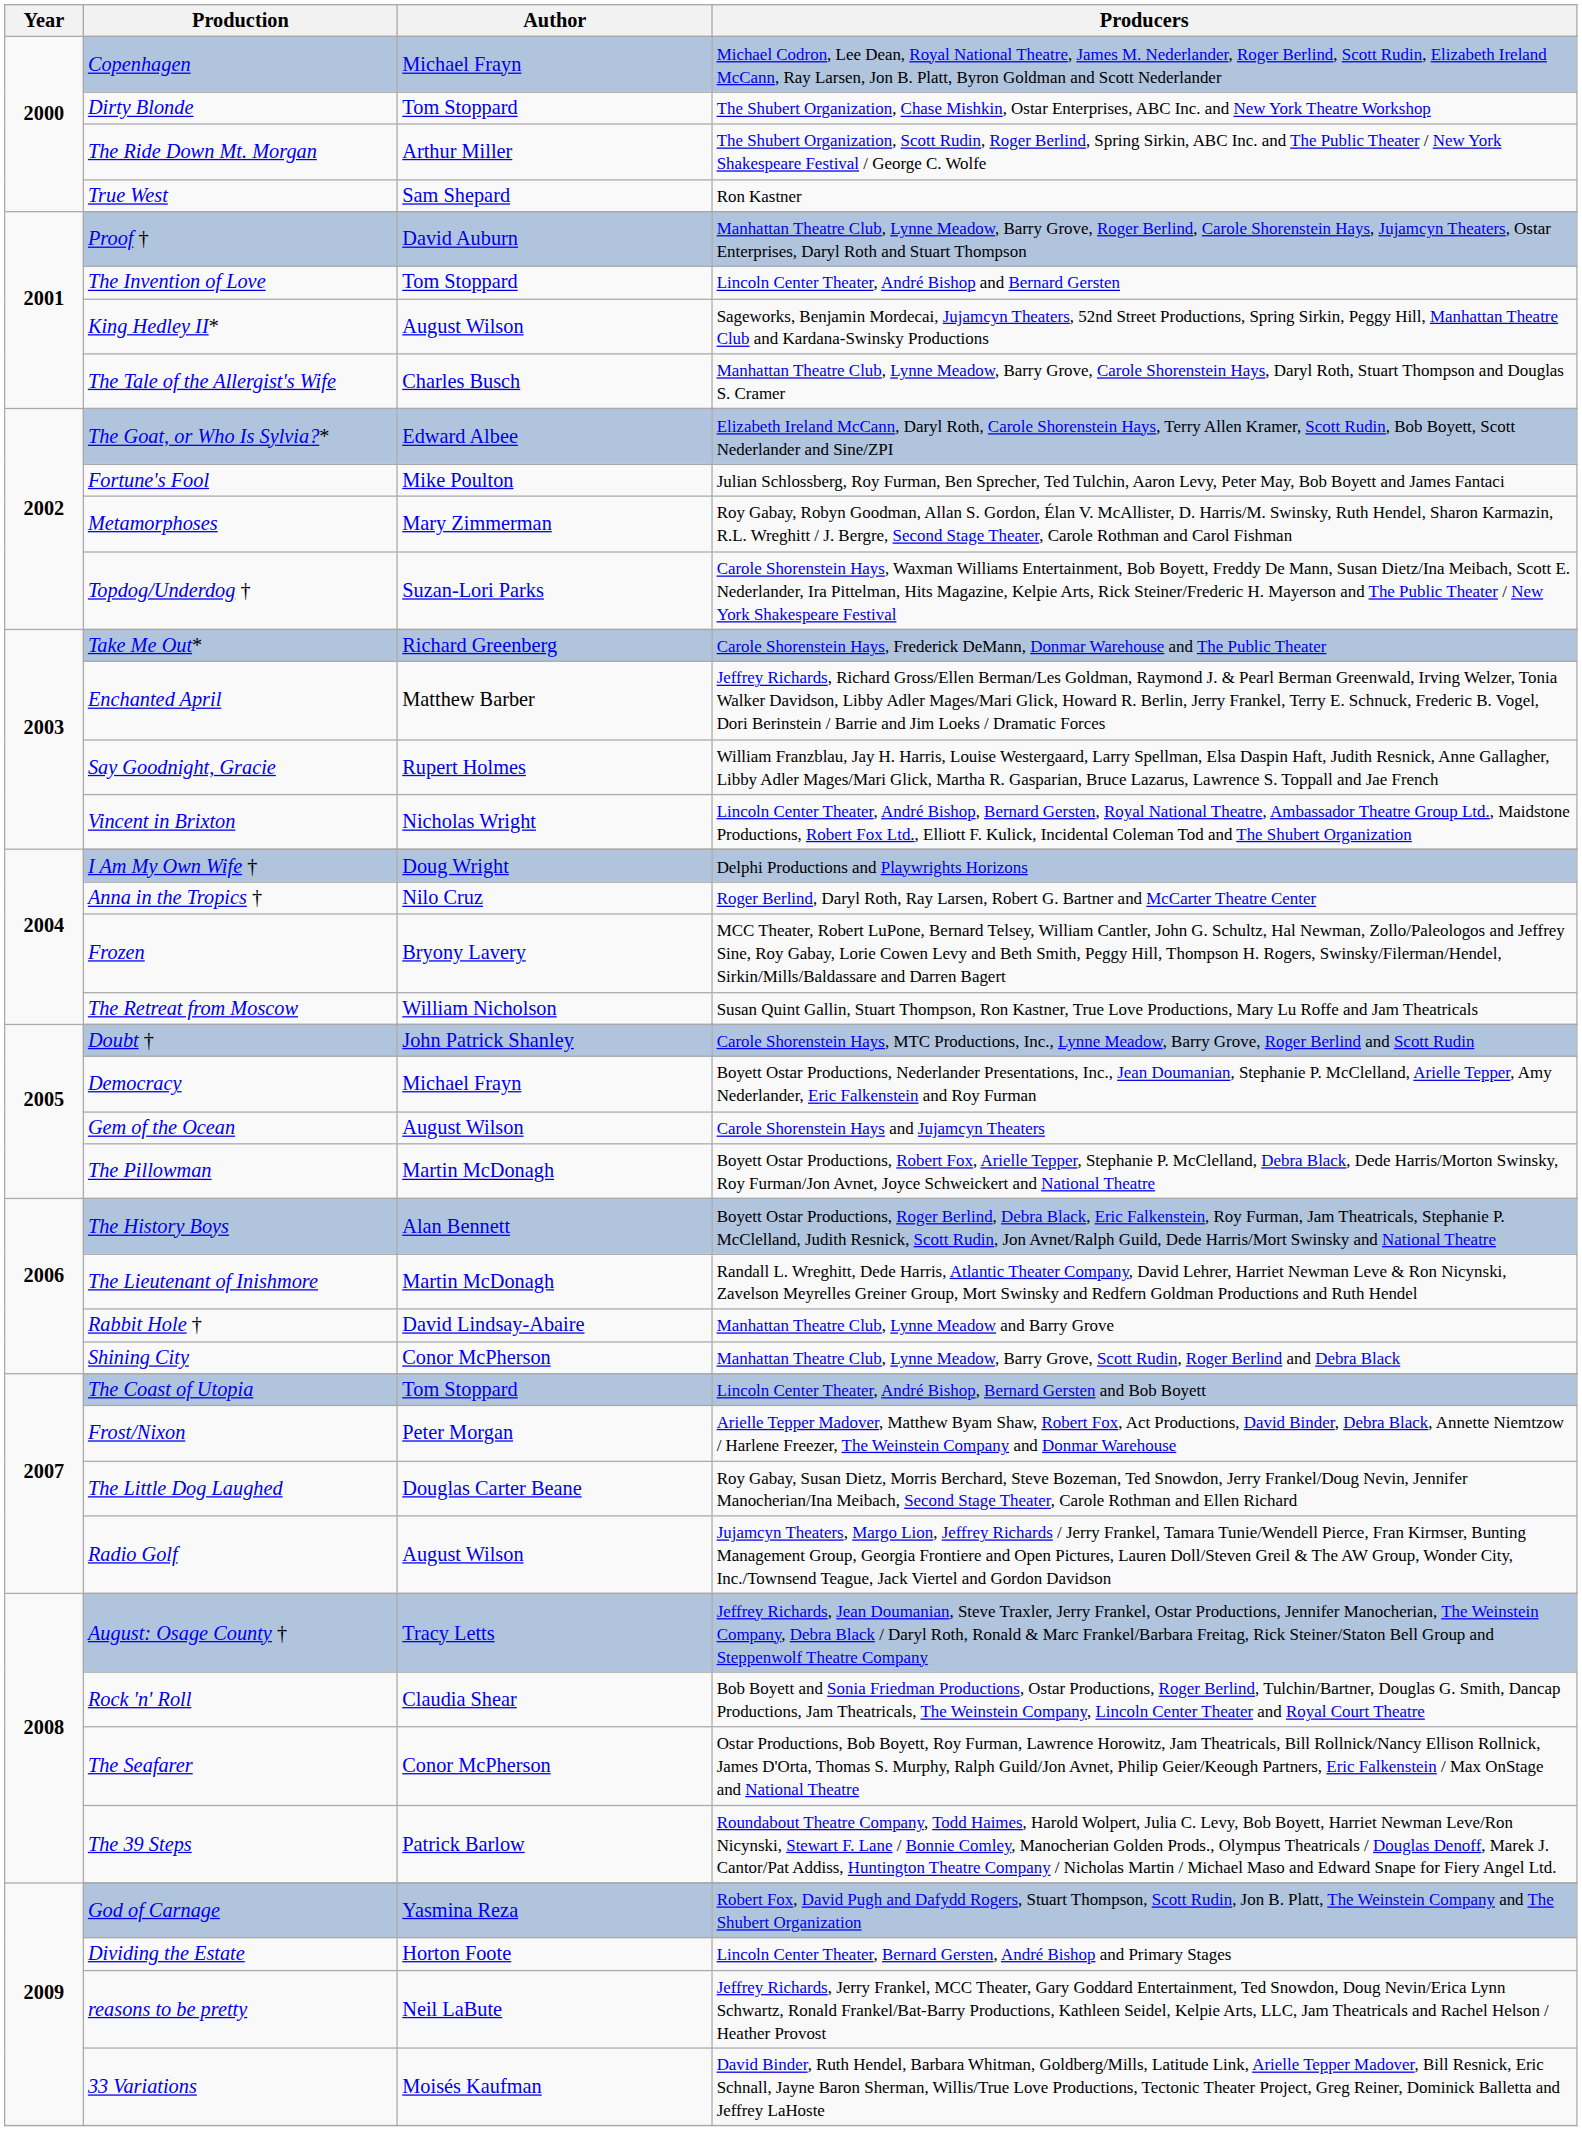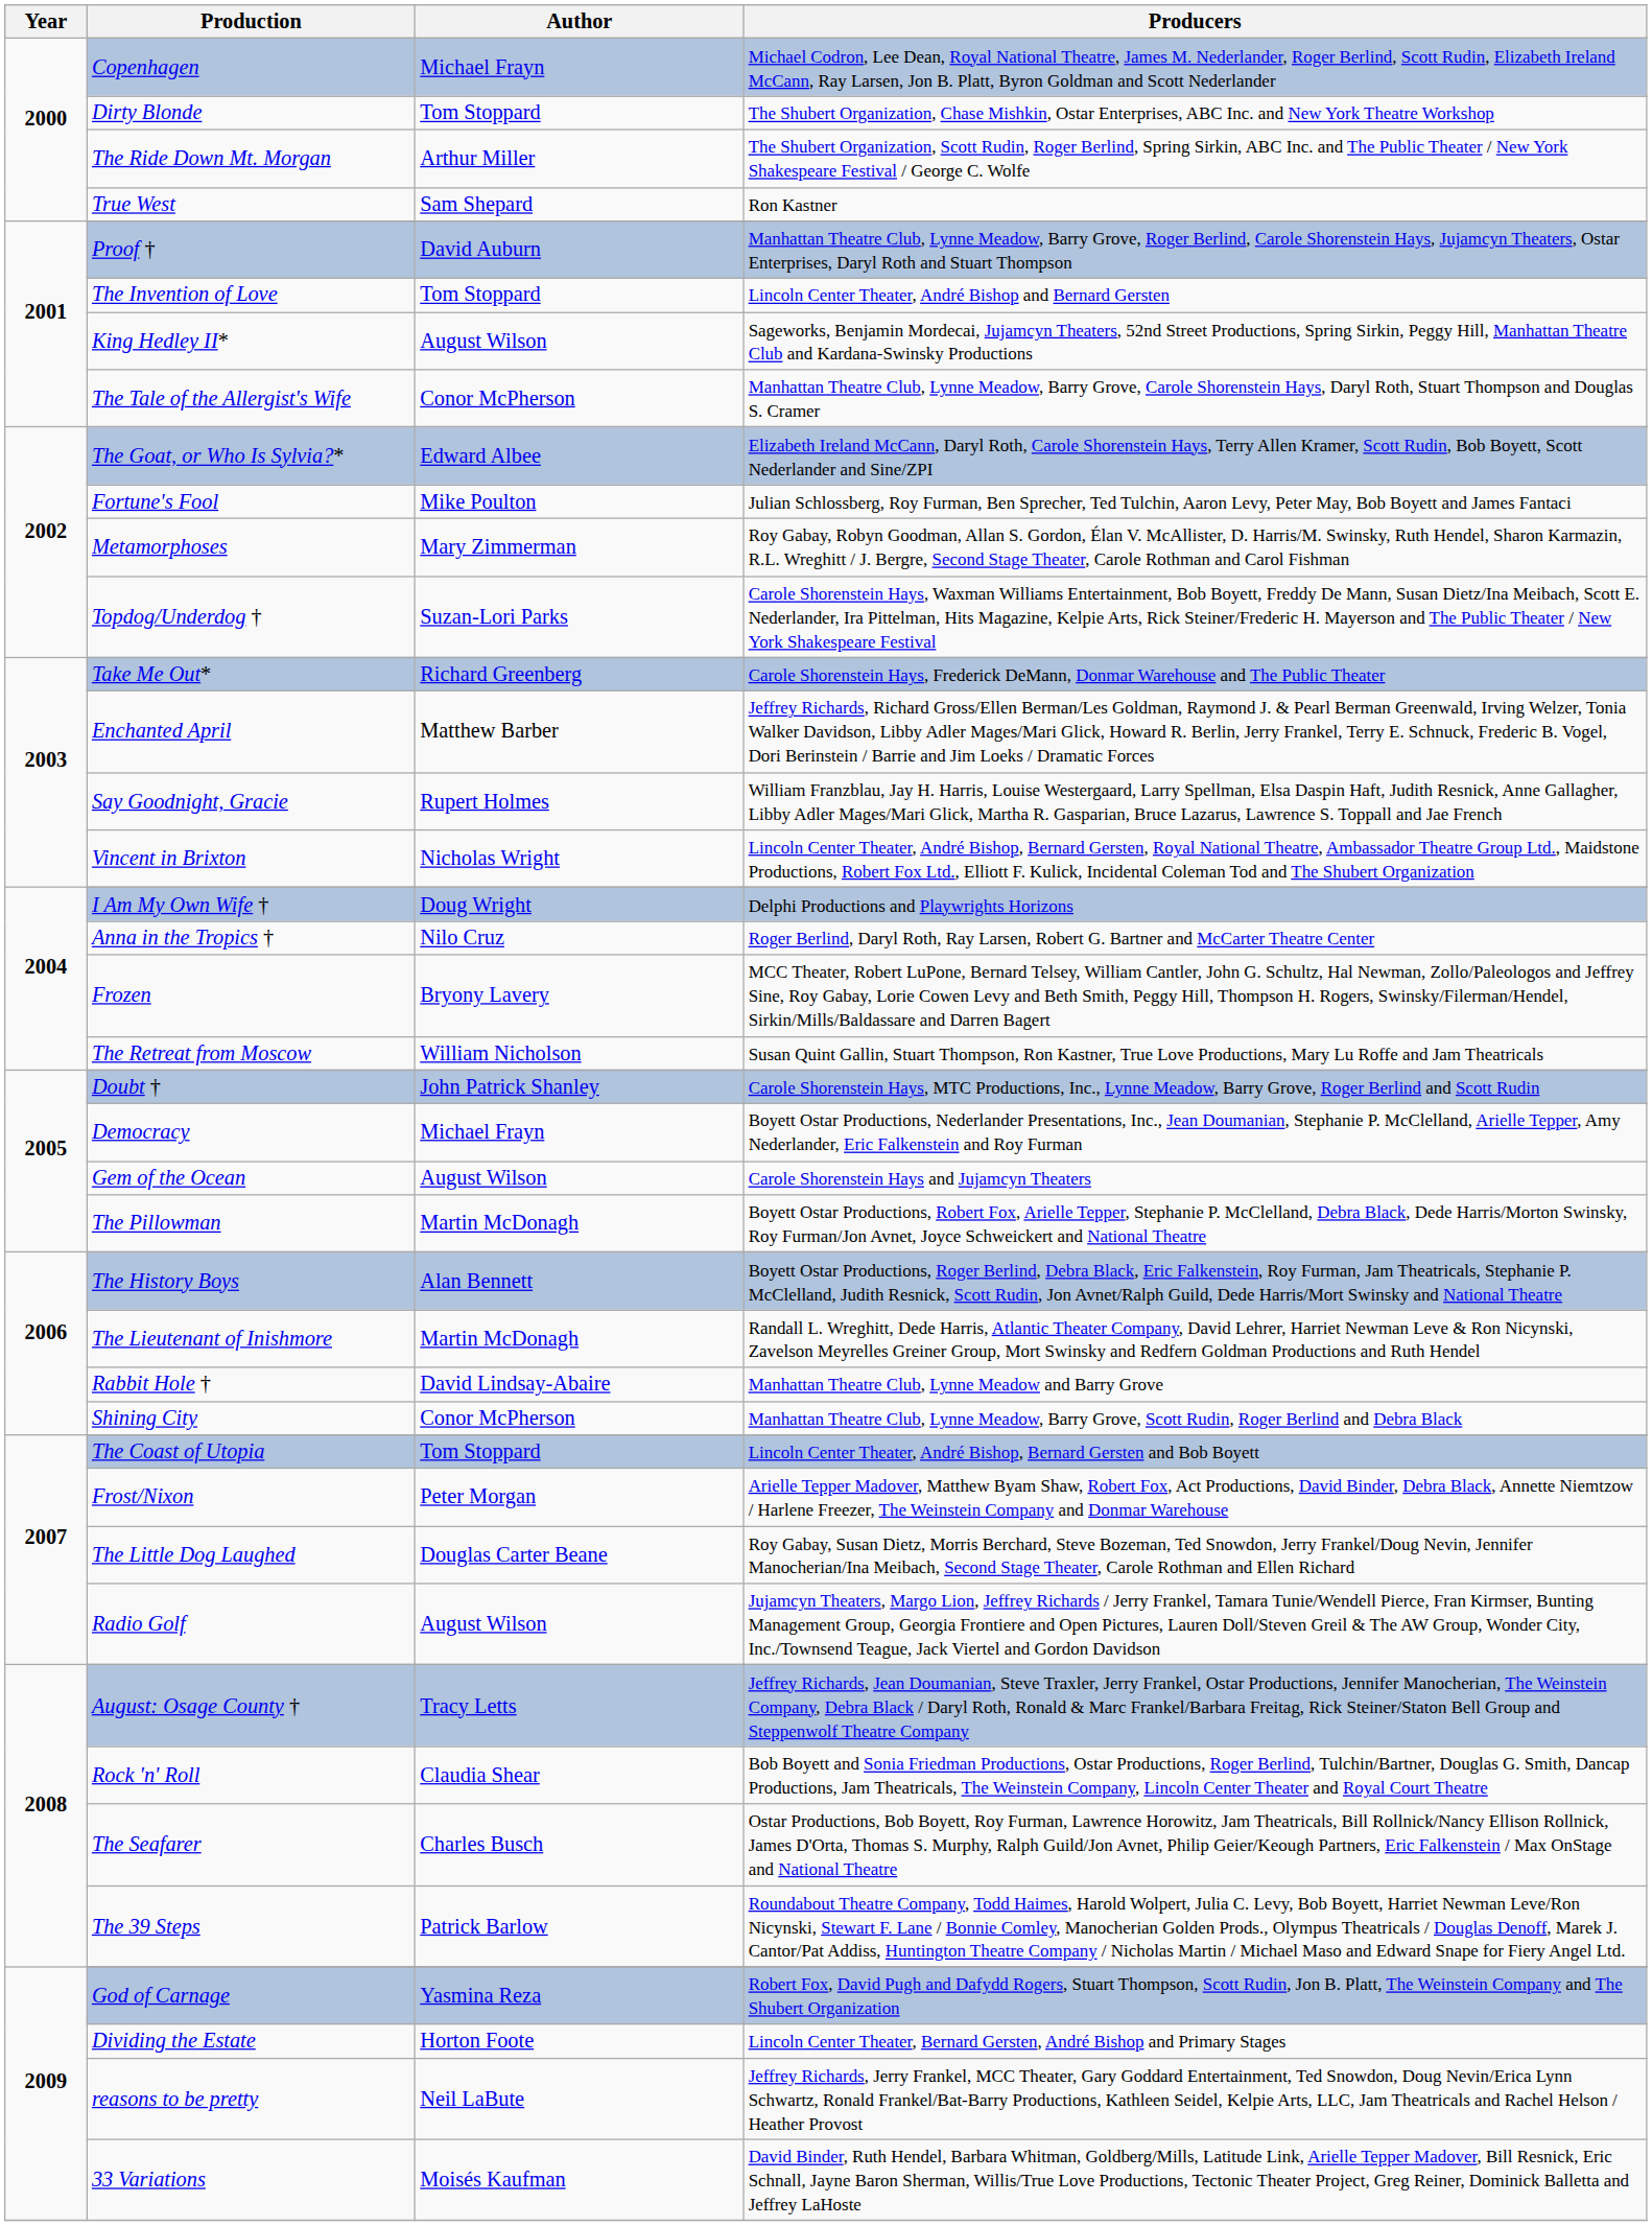The Tale of the Allergist's Wife | Author: Charles Busch -> Conor McPherson
The Seafarer | Author: Conor McPherson -> Charles Busch
